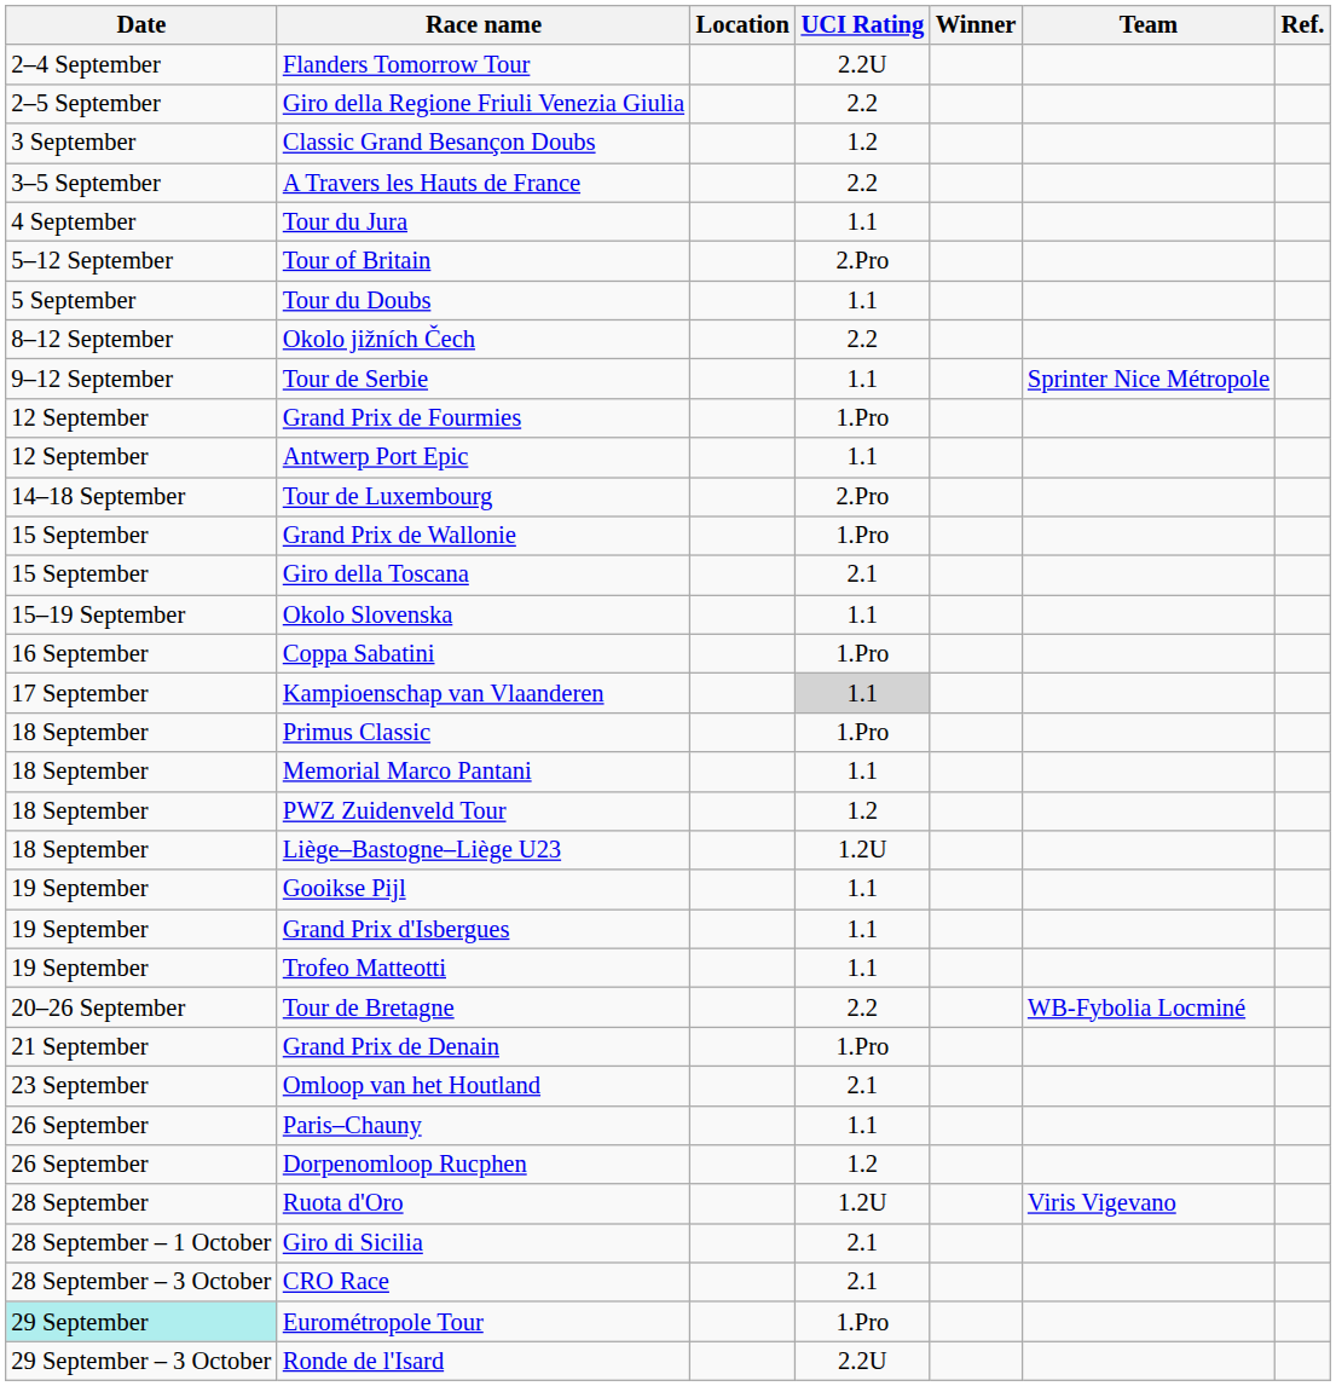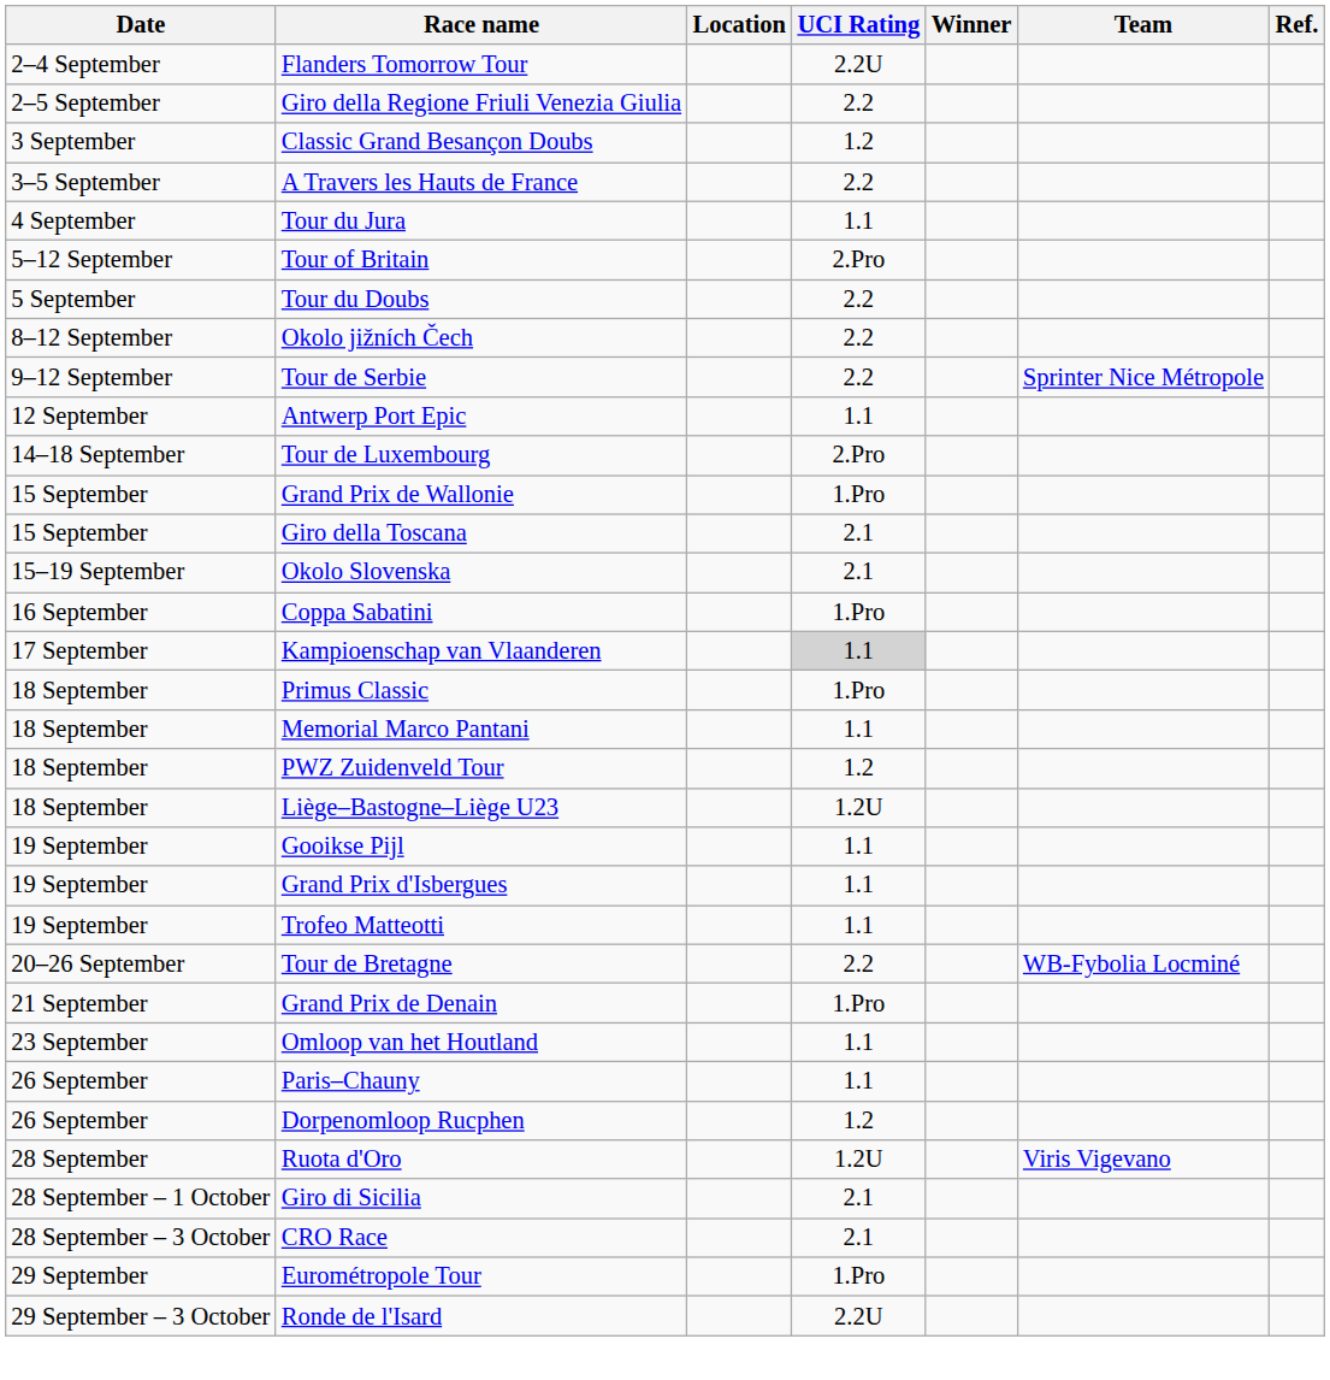Tour du Doubs | UCI Rating: 1.1 -> 2.2
Tour de Serbie | UCI Rating: 1.1 -> 2.2
- row: 12 September | Grand Prix de Fourmies | 1.Pro
Okolo Slovenska | UCI Rating: 1.1 -> 2.1
Omloop van het Houtland | UCI Rating: 2.1 -> 1.1
Eurométropole Tour | Date: paleturquoise background -> no background
